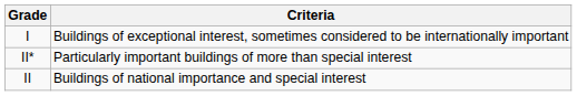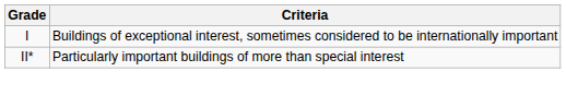- row: II | Buildings of national importance and special interest
